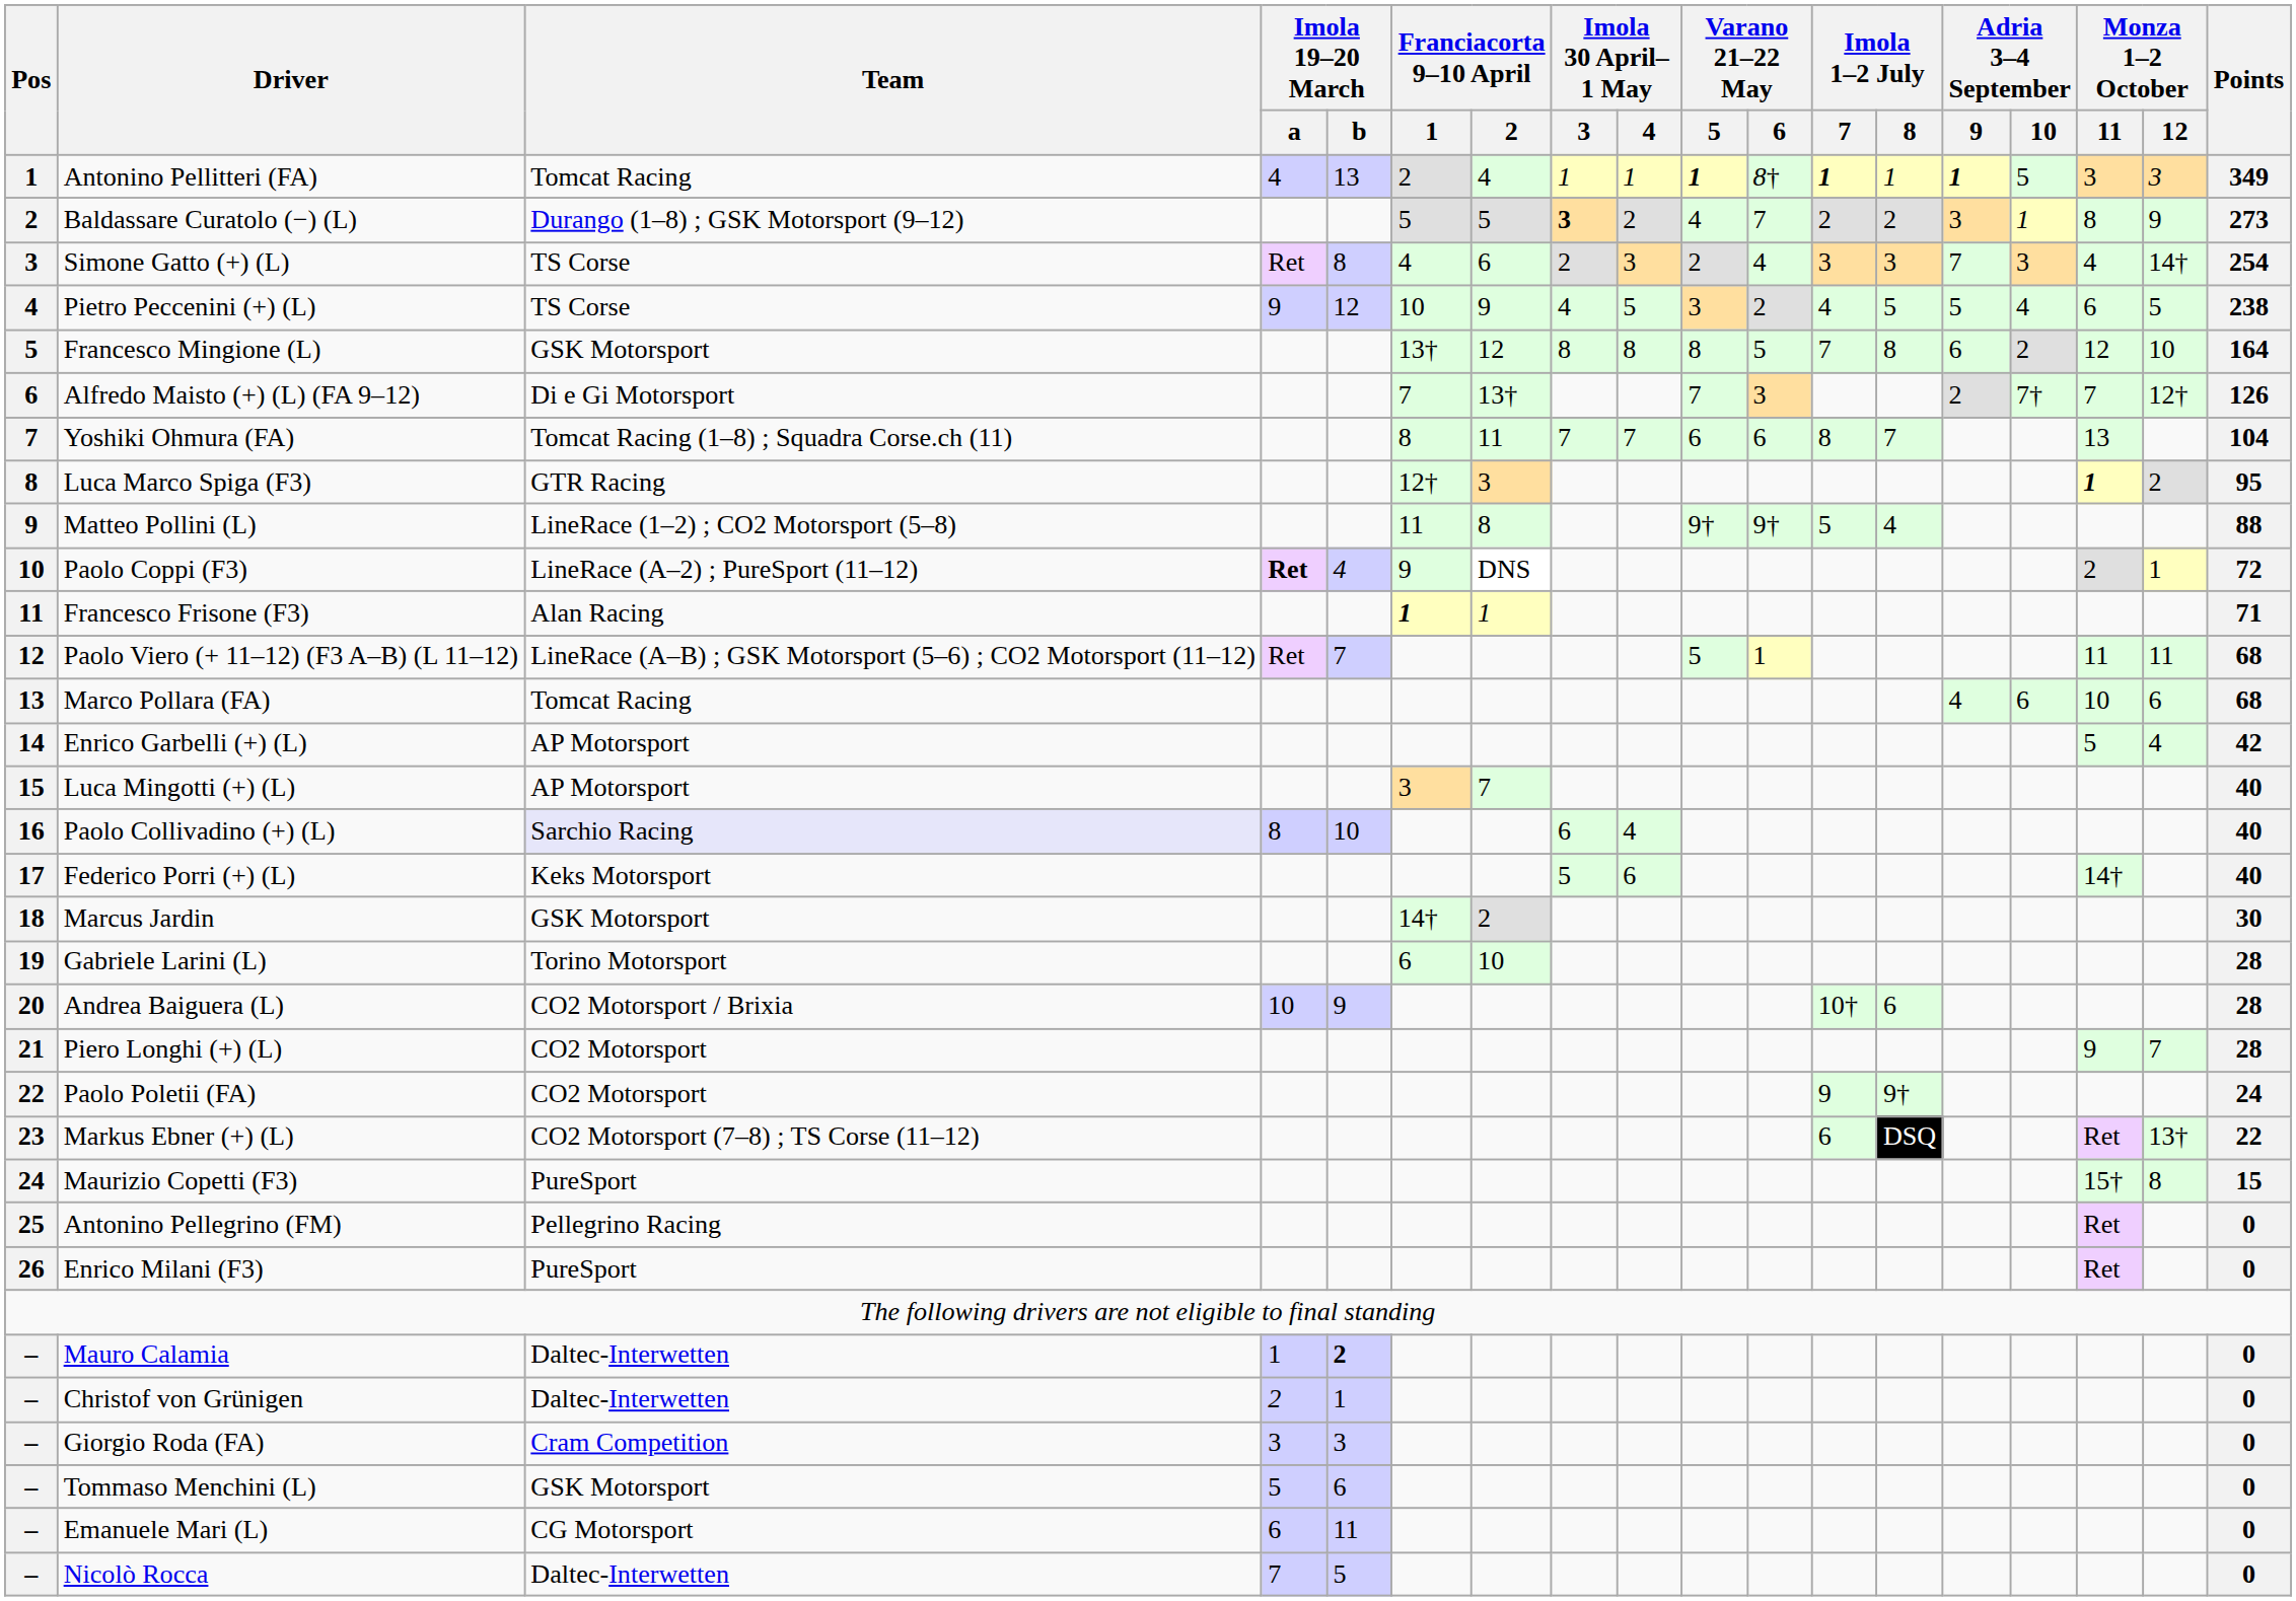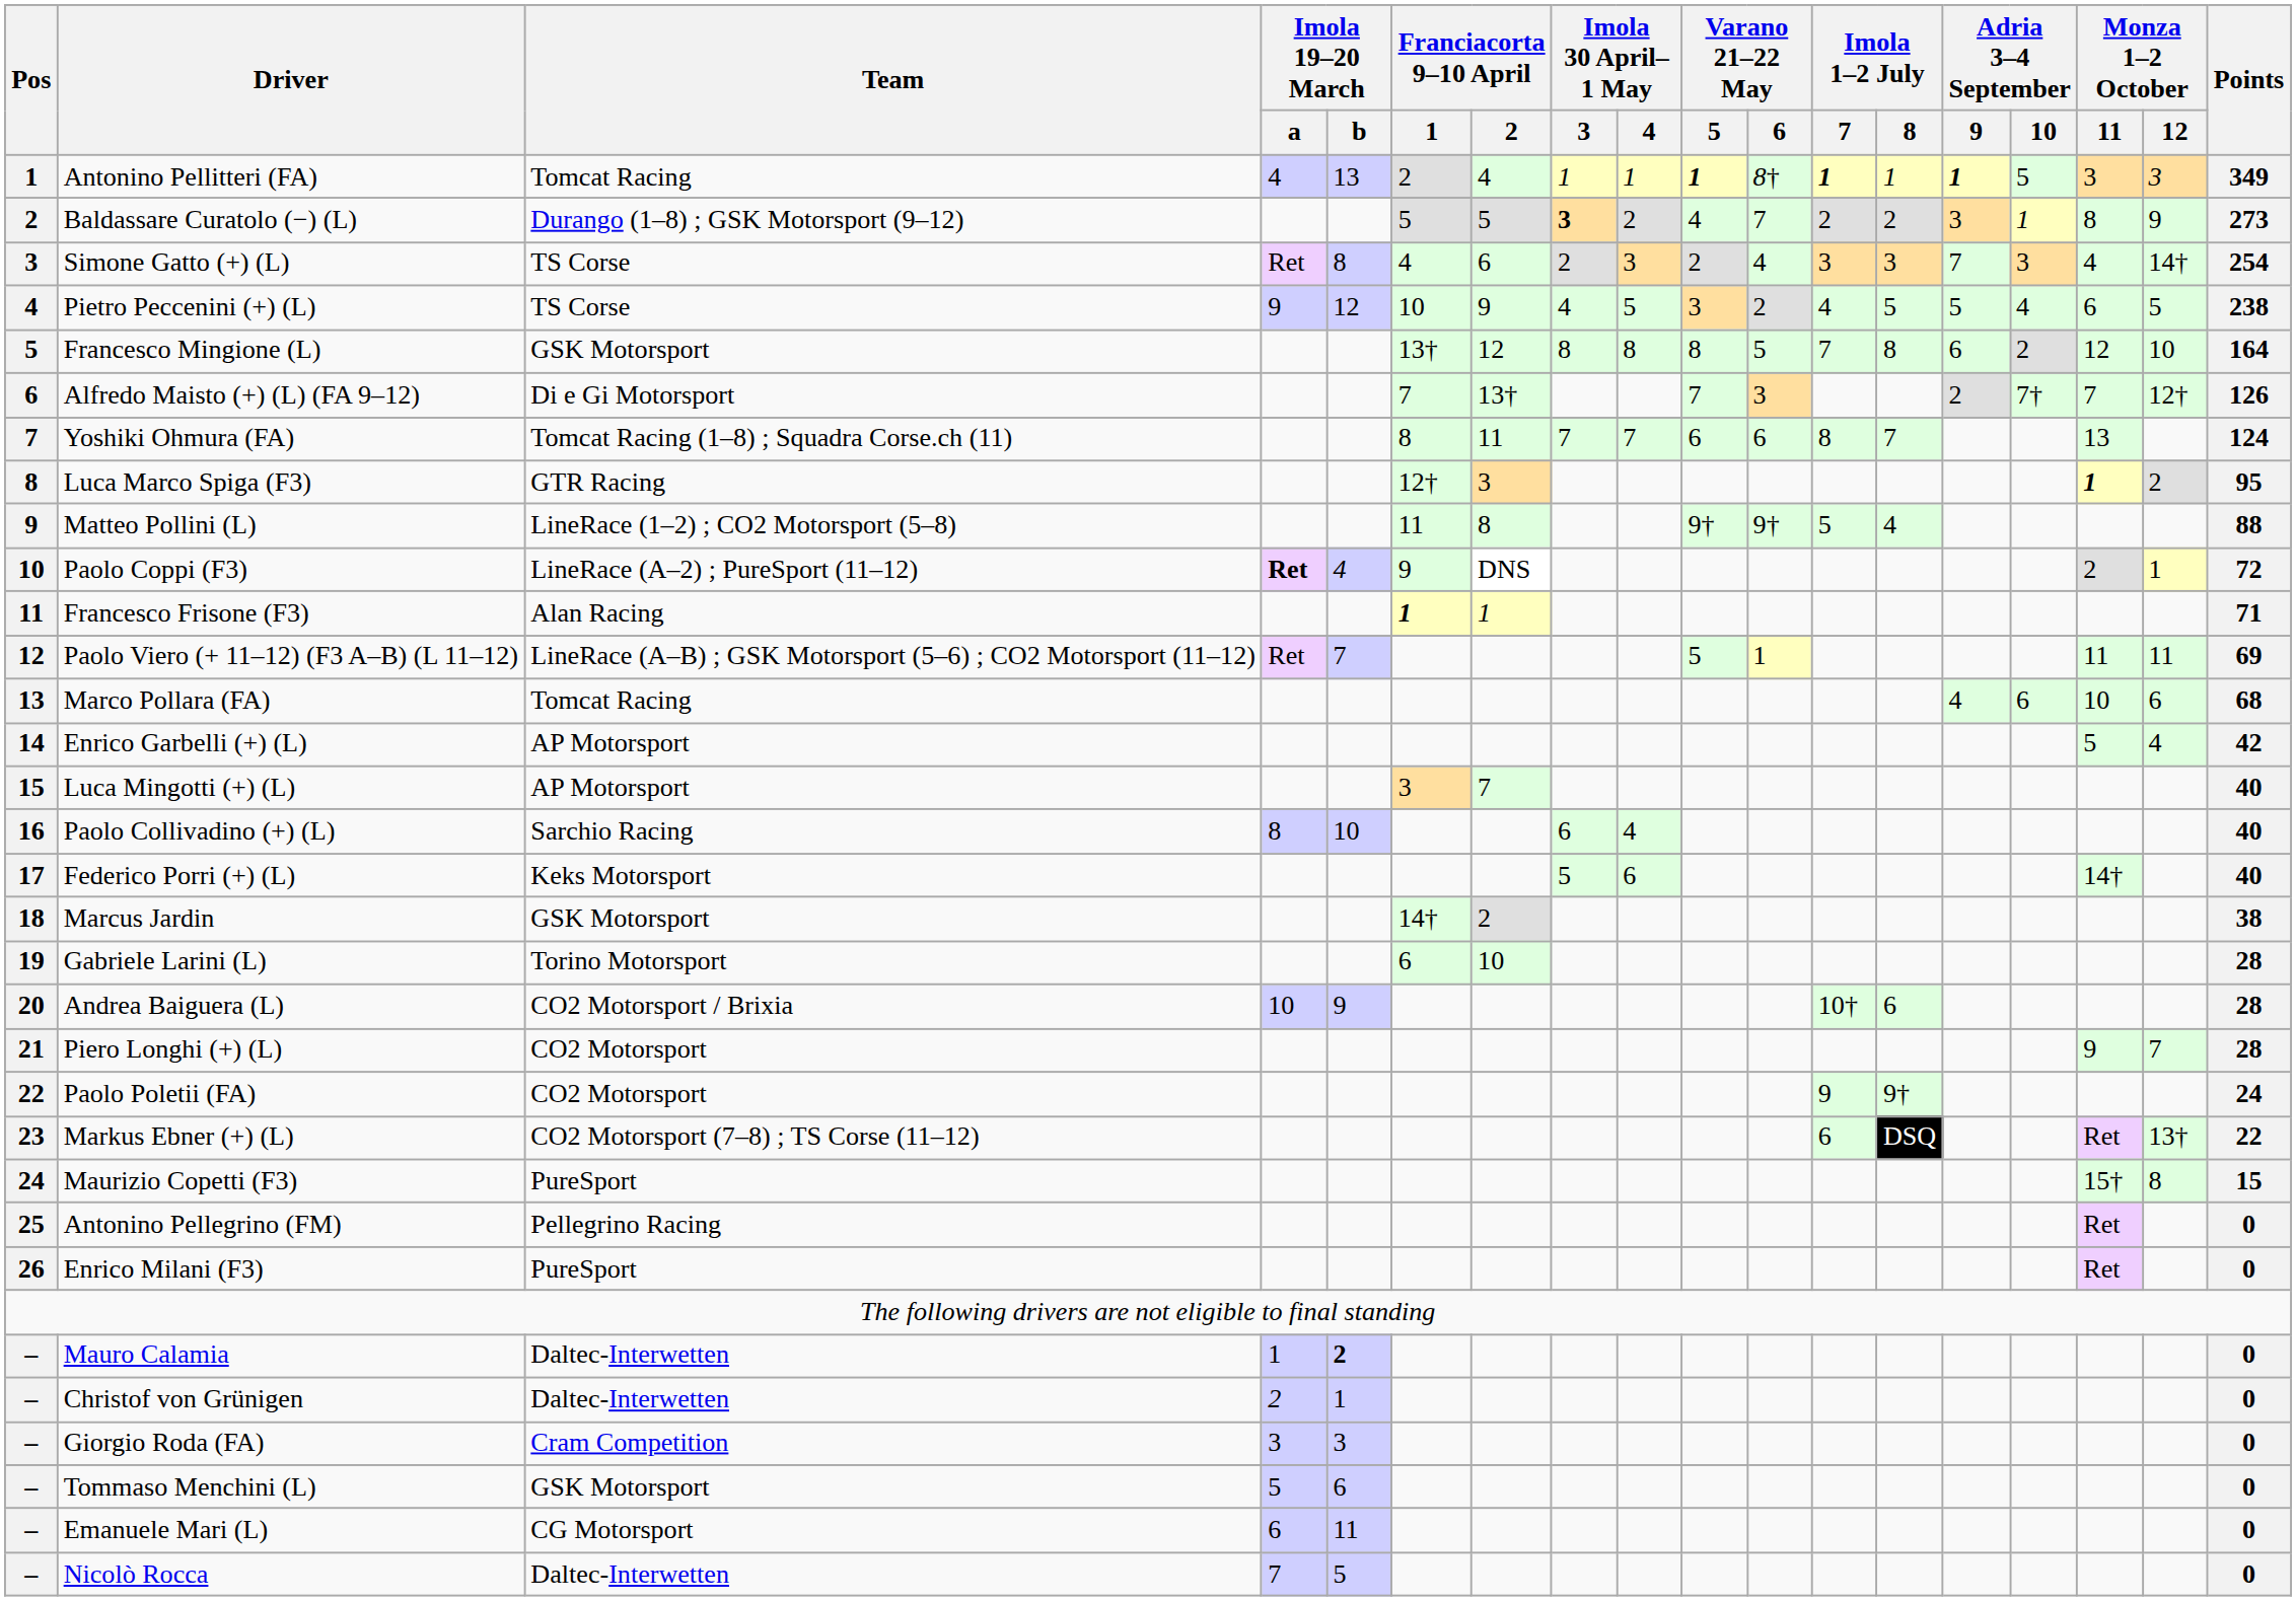Yoshiki Ohmura (FA) | Points: 104 -> 124
Paolo Viero (+ 11–12) (F3 A–B) (L 11–12) | Points: 68 -> 69
Paolo Collivadino (+) (L) | Team: lavender background -> no background
Marcus Jardin | Points: 30 -> 38
